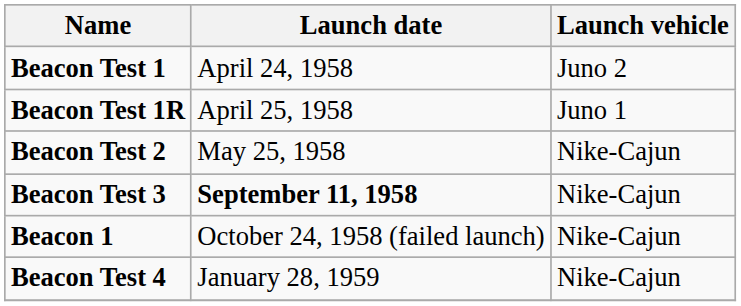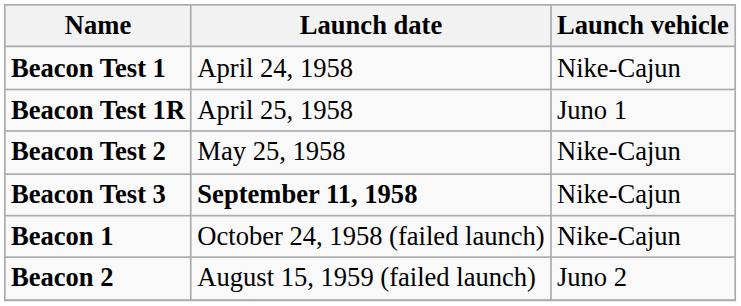Beacon Test 1 | Launch vehicle: Juno 2 -> Nike-Cajun
- row: Beacon Test 4 | January 28, 1959 | Nike-Cajun
+ row: Beacon 2 | August 15, 1959 (failed launch) | Juno 2
